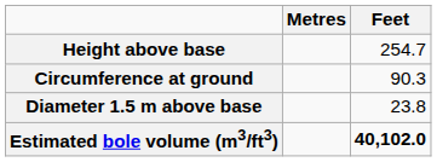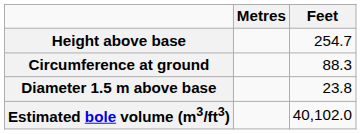Circumference at ground | Feet: 90.3 -> 88.3
Estimated bole volume (m3/ft3) | Feet: bold -> normal
